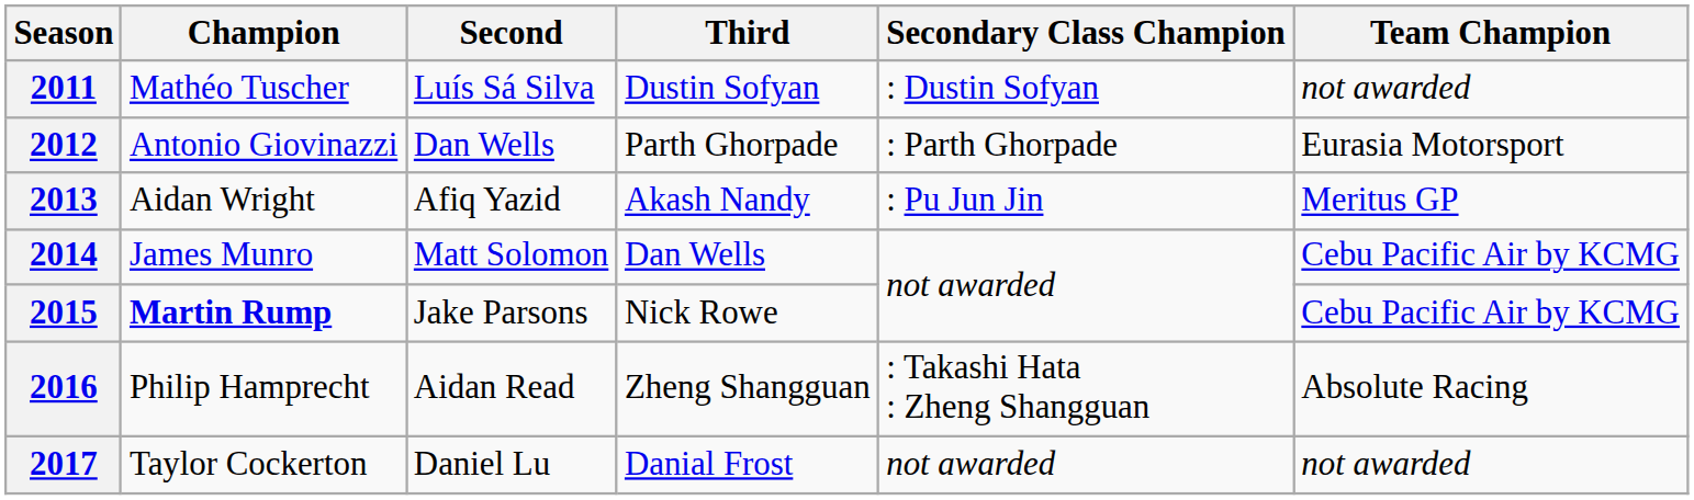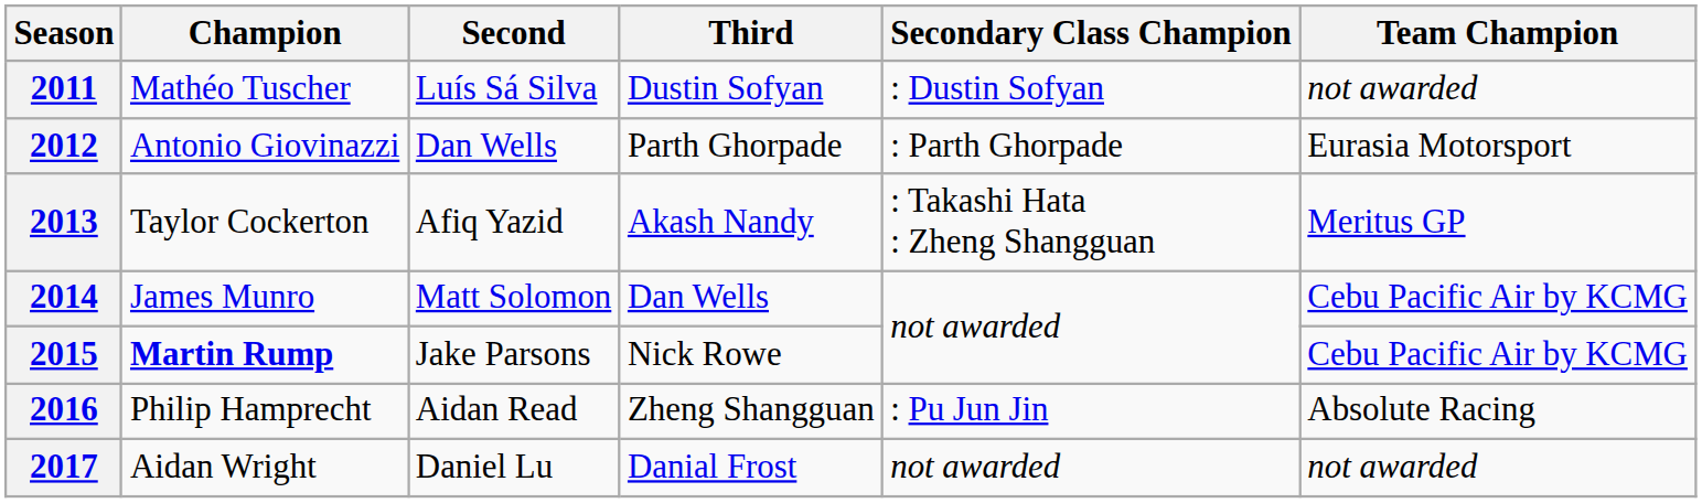2013 | Champion: Aidan Wright -> Taylor Cockerton
2013 | Secondary Class Champion: : Pu Jun Jin -> : Takashi Hata : Zheng Shangguan
2016 | Secondary Class Champion: : Takashi Hata : Zheng Shangguan -> : Pu Jun Jin
2017 | Champion: Taylor Cockerton -> Aidan Wright
